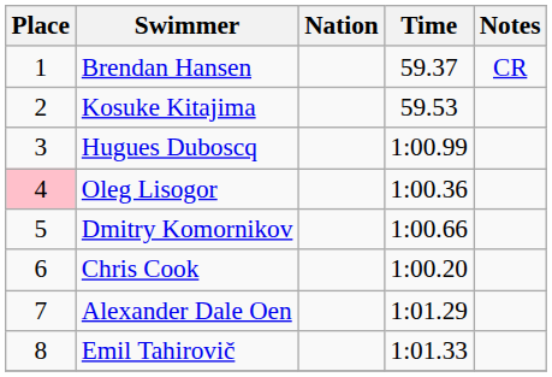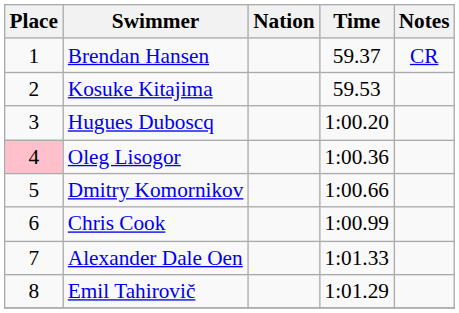Hugues Duboscq | Time: 1:00.99 -> 1:00.20
Chris Cook | Time: 1:00.20 -> 1:00.99
Alexander Dale Oen | Time: 1:01.29 -> 1:01.33
Emil Tahirovič | Time: 1:01.33 -> 1:01.29
